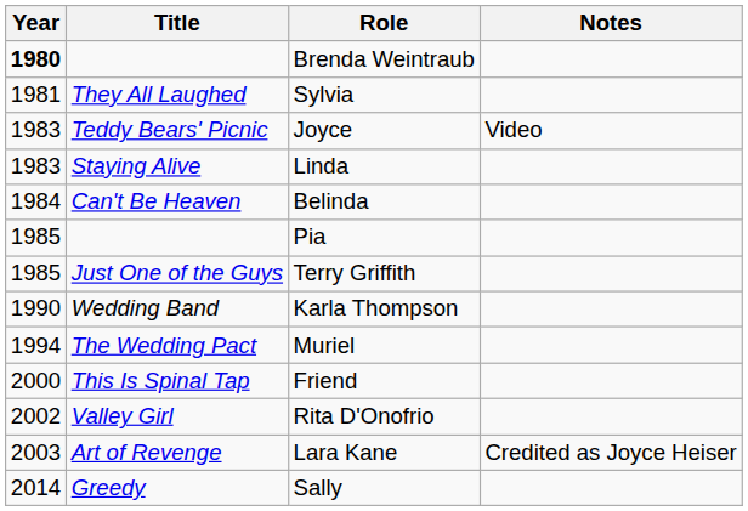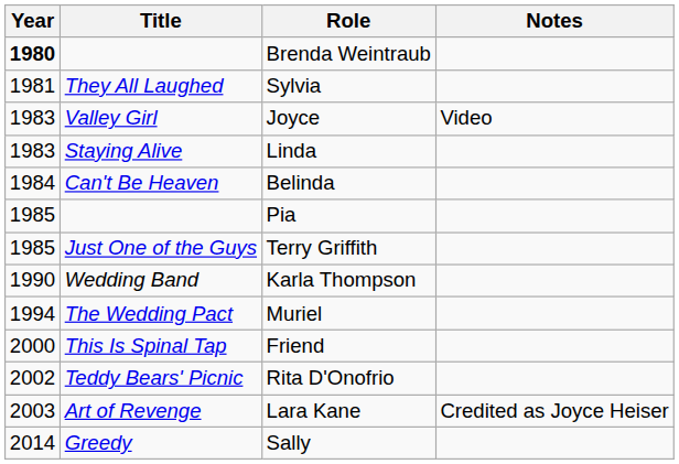Joyce | Title: Teddy Bears' Picnic -> Valley Girl
Rita D'Onofrio | Title: Valley Girl -> Teddy Bears' Picnic
